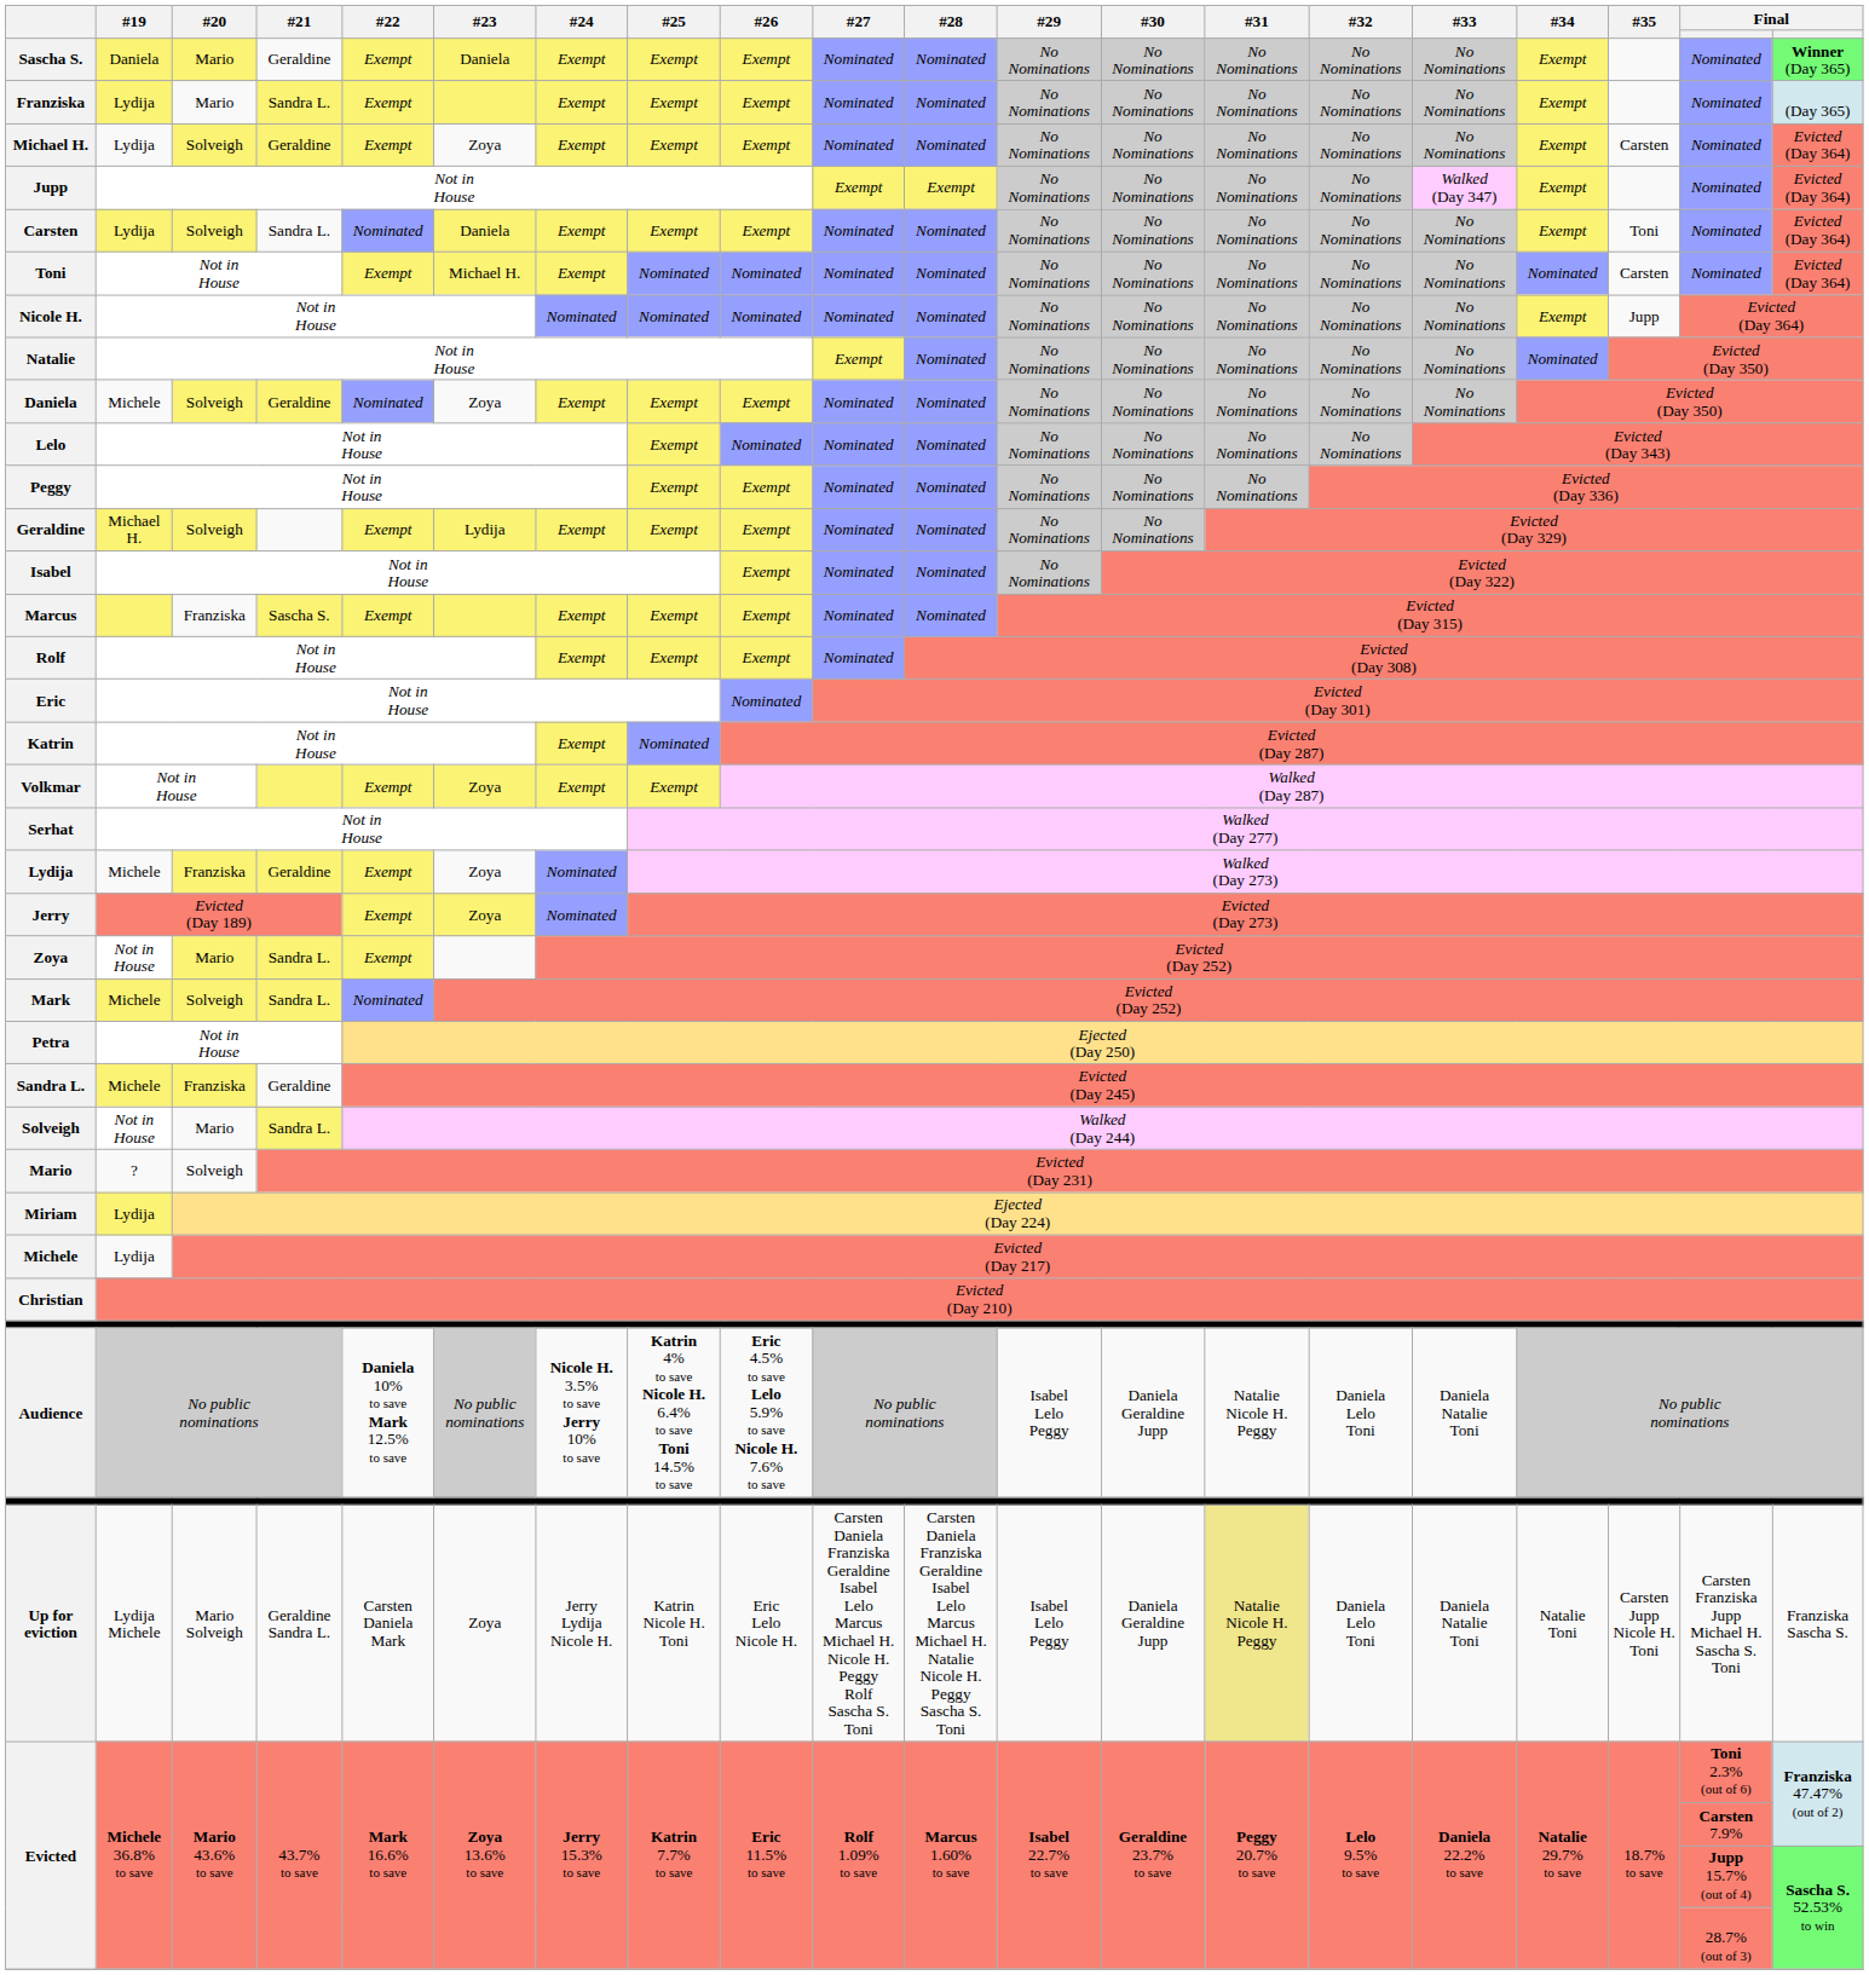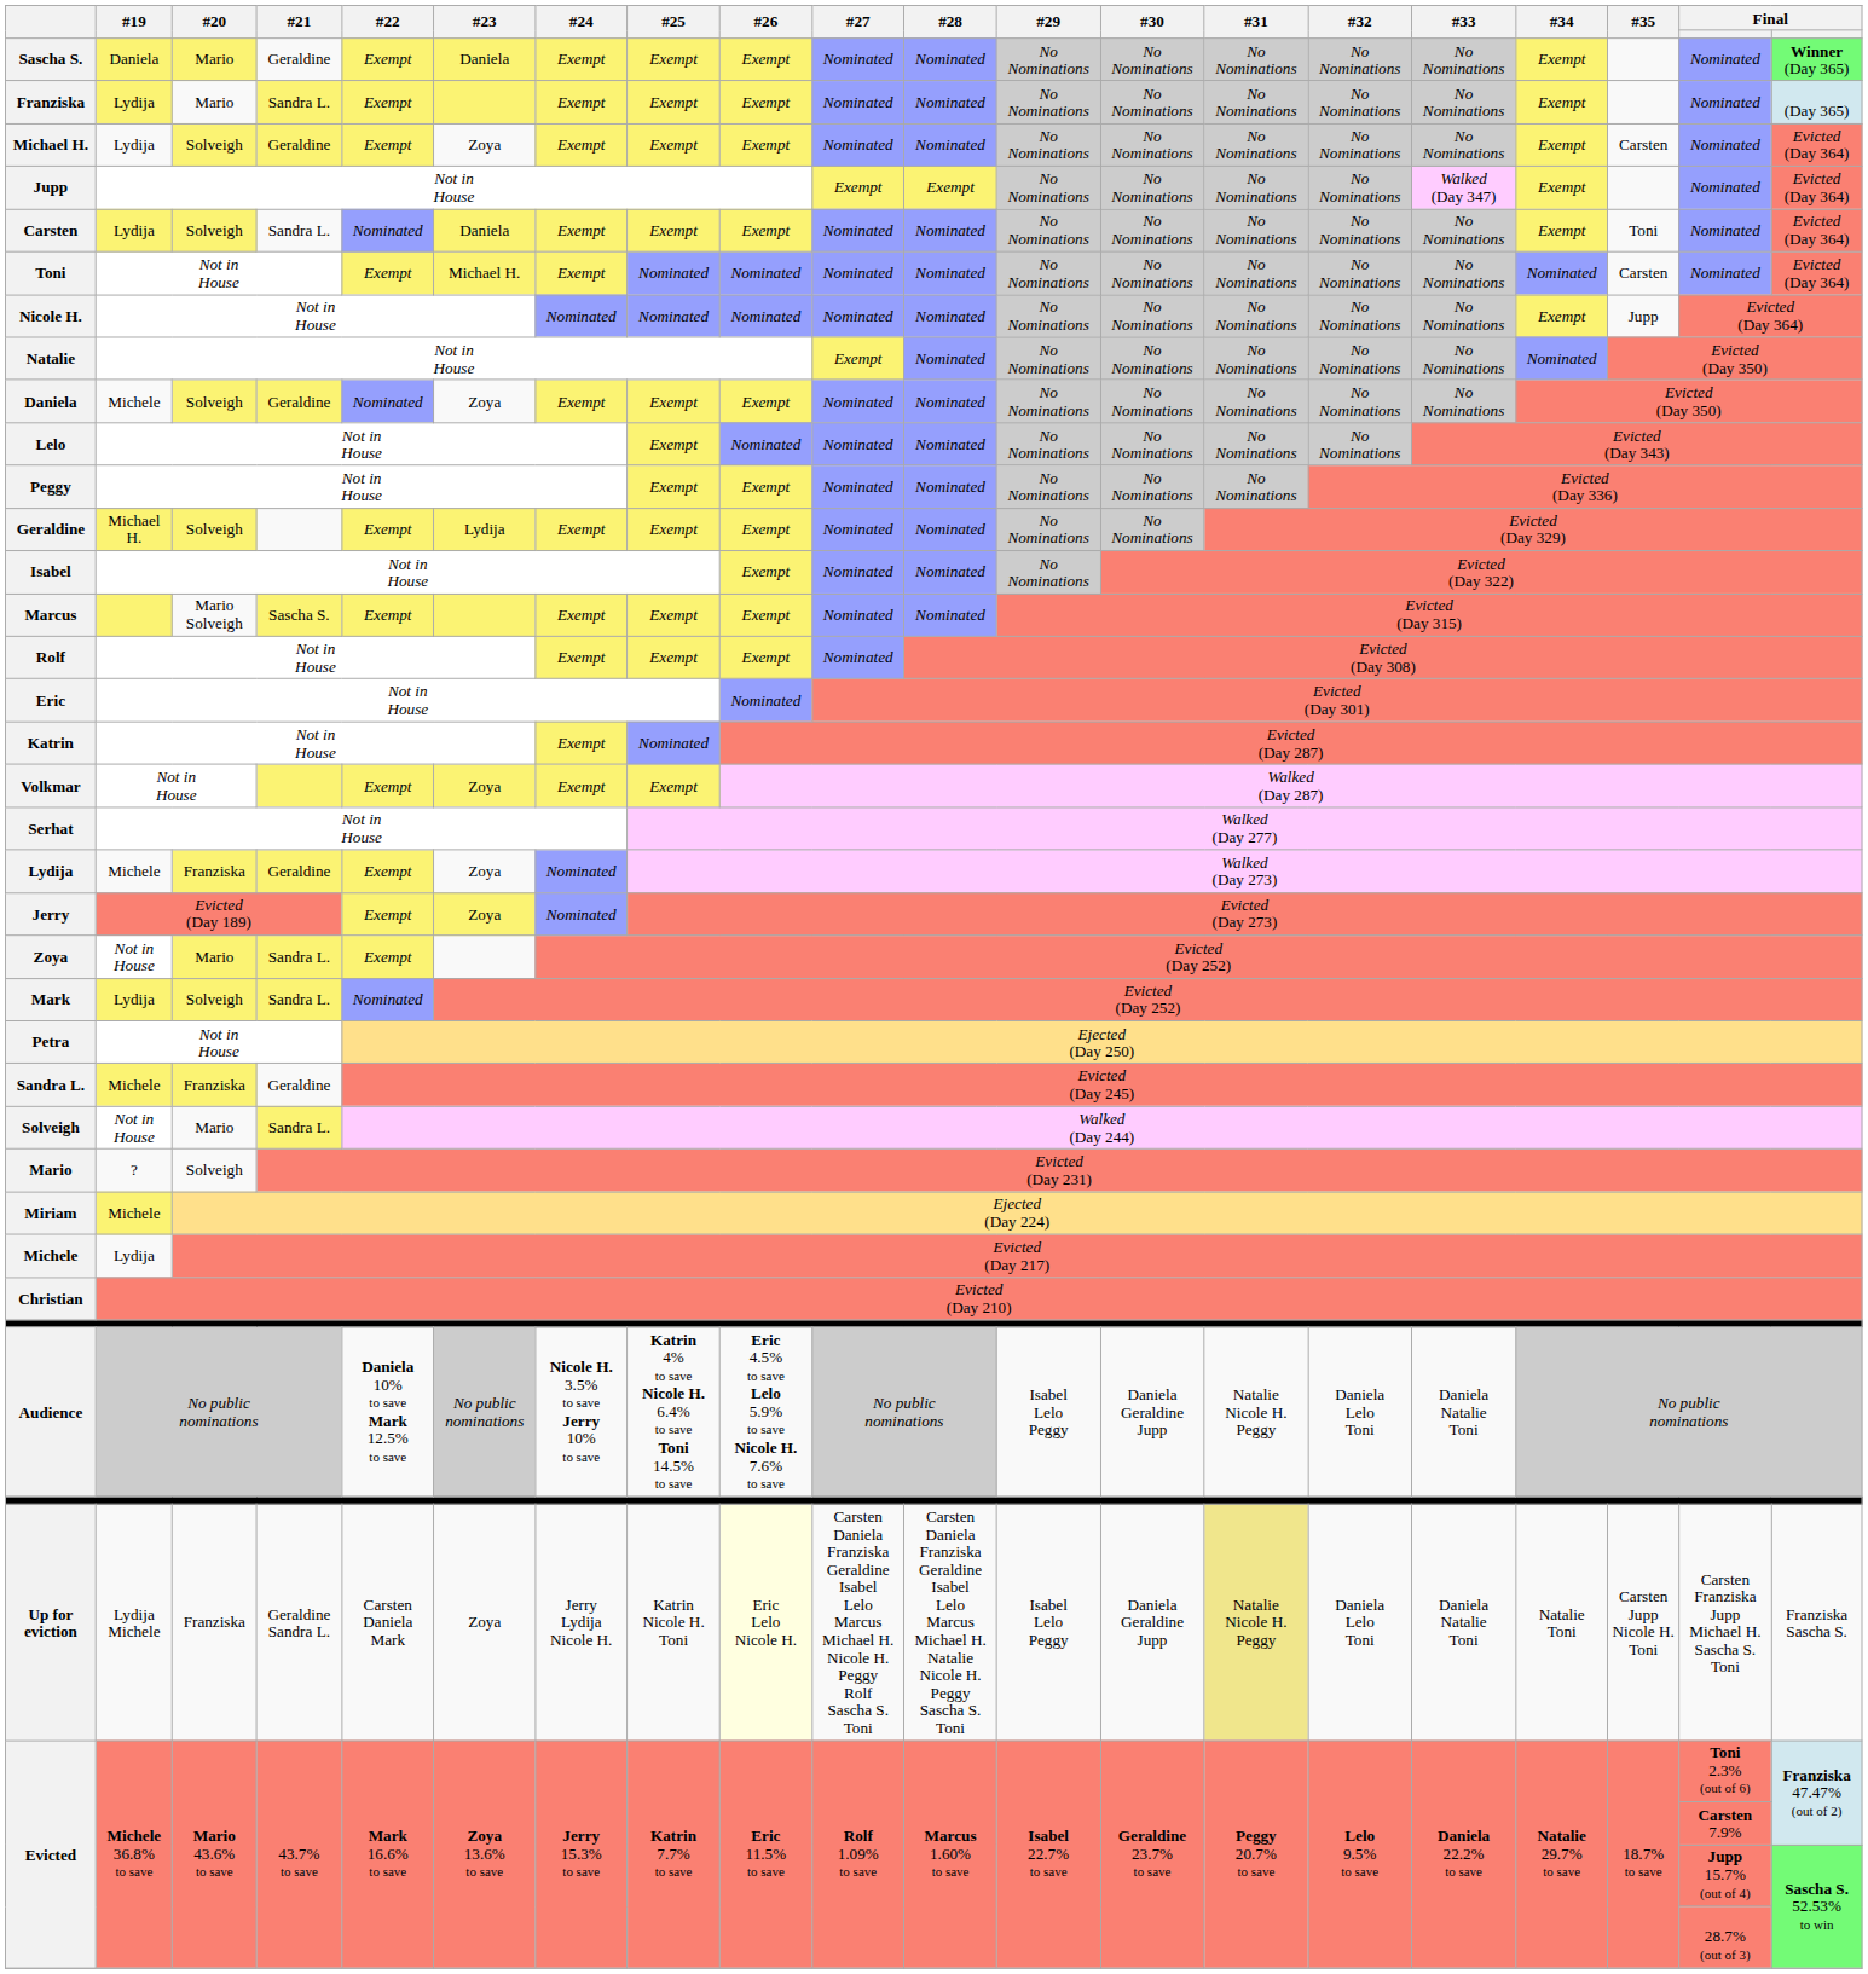Marcus | #20: Franziska -> Mario Solveigh
Mark | #19: Michele -> Lydija
Miriam | #19: Lydija -> Michele
Up for eviction | #20: Mario Solveigh -> Franziska
Up for eviction | #26: no background -> lightyellow background
